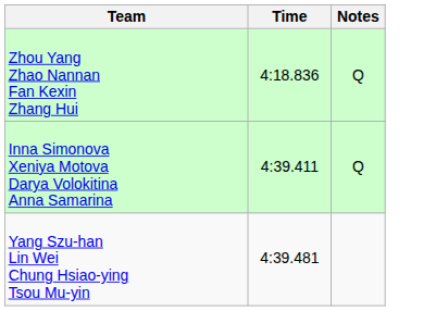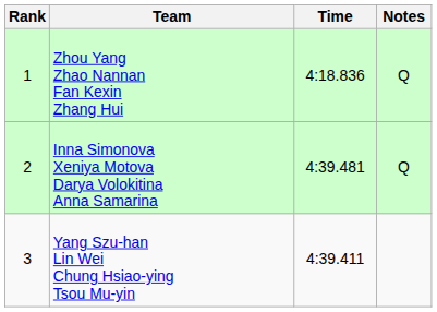+ column: Rank | 1 | 2 | 3
Inna Simonova Xeniya Motova Darya Volokitina Anna Samarina | Time: 4:39.411 -> 4:39.481
Yang Szu-han Lin Wei Chung Hsiao-ying Tsou Mu-yin | Time: 4:39.481 -> 4:39.411
